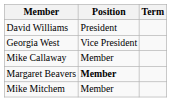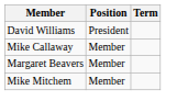- row: Georgia West | Vice President
Margaret Beavers | Position: bold -> normal
